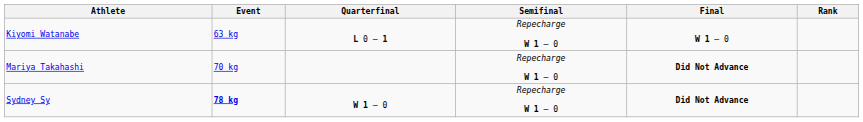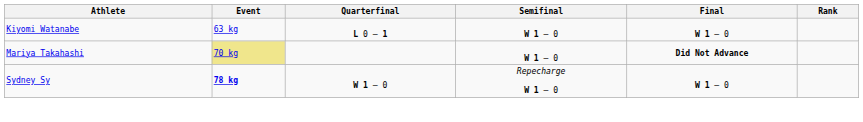Kiyomi Watanabe | Semifinal: Repecharge W 1 – 0 -> W 1 – 0
Mariya Takahashi | Event: no background -> khaki background
Mariya Takahashi | Semifinal: Repecharge W 1 – 0 -> W 1 – 0
Sydney Sy | Final: Did Not Advance -> W 1 – 0
